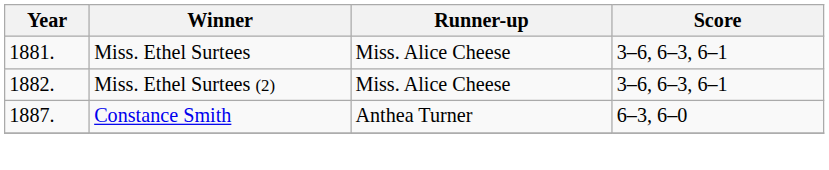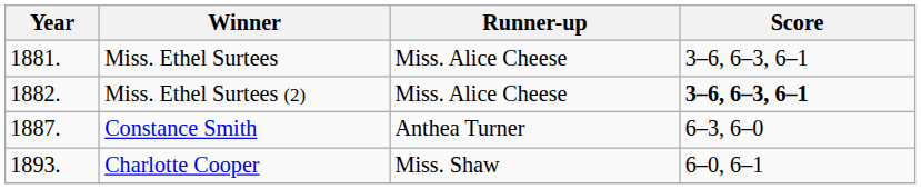Miss. Ethel Surtees (2) | Score: normal -> bold
+ row: 1893. | Charlotte Cooper | Miss. Shaw | 6–0, 6–1
